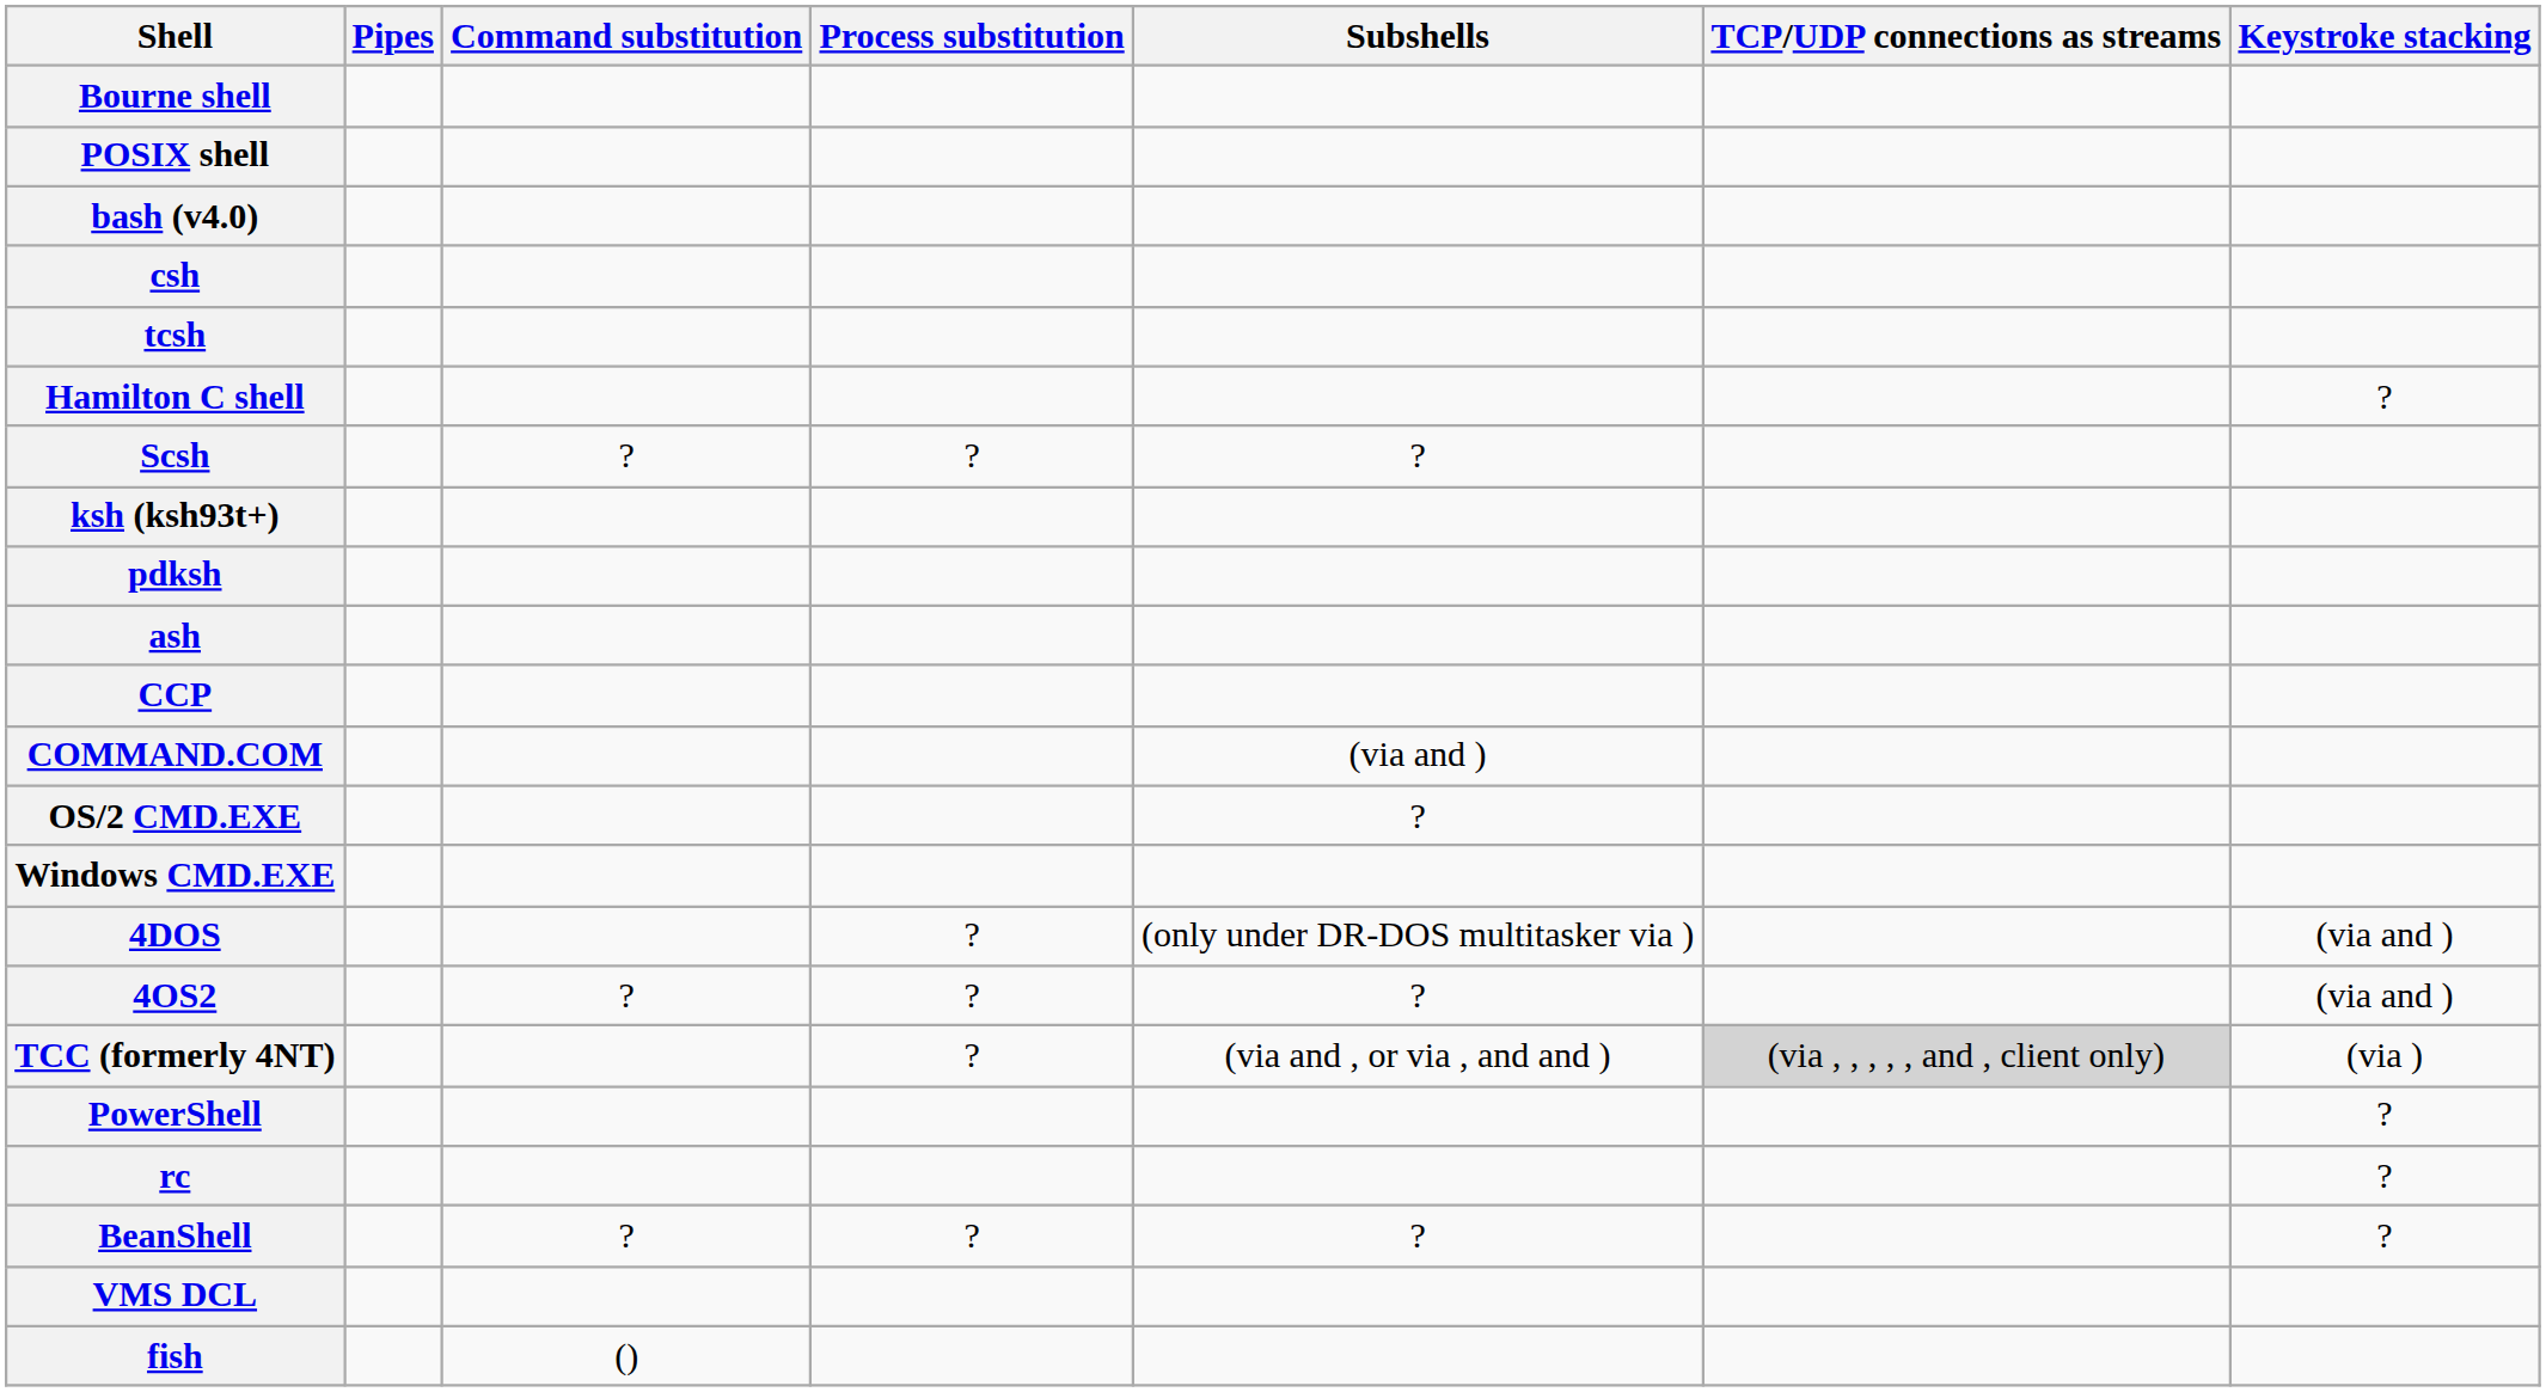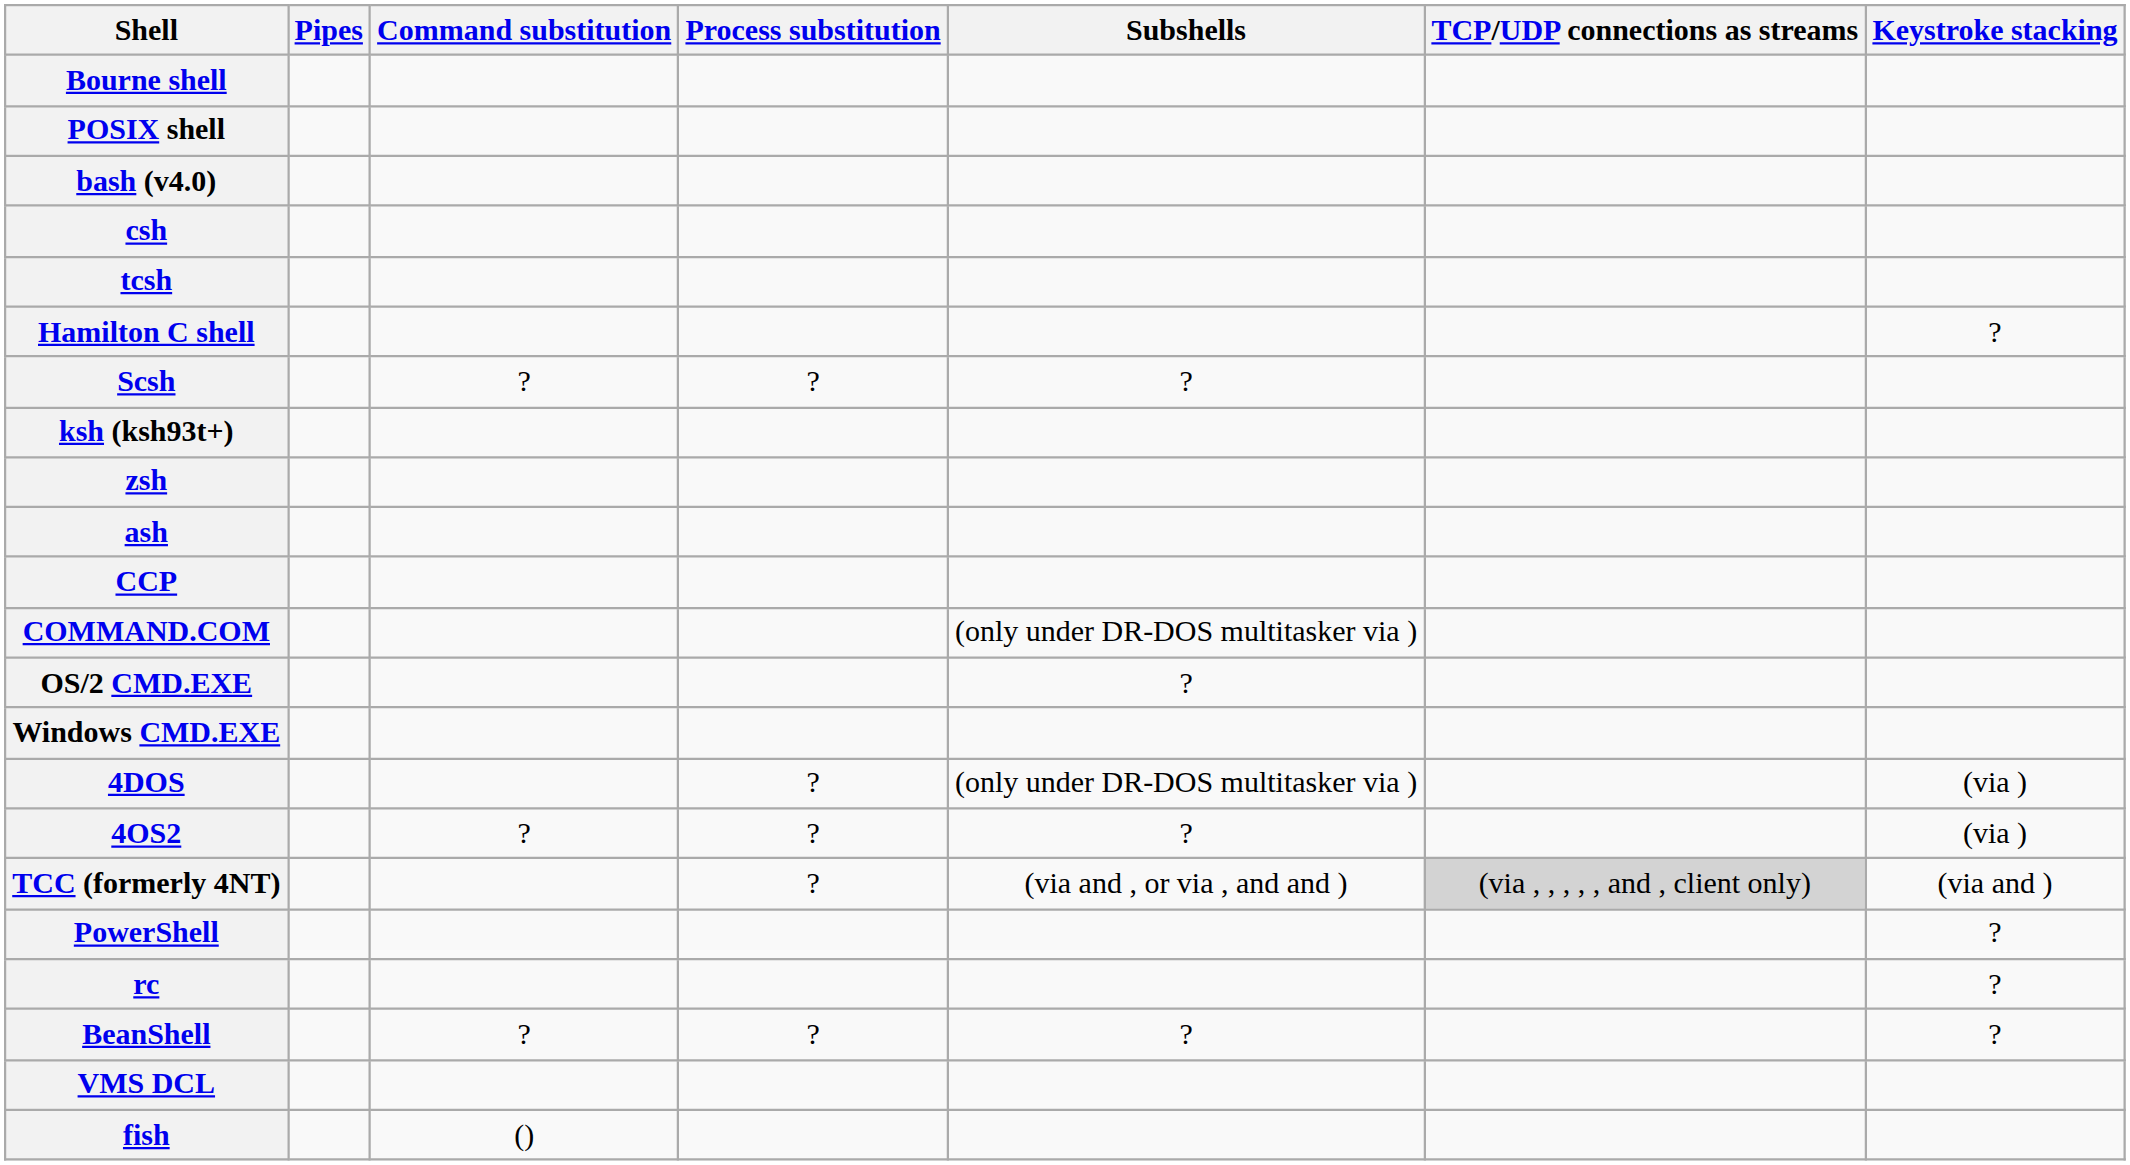- row: pdksh
+ row: zsh
COMMAND.COM | Subshells: (via and ) -> (only under DR-DOS multitasker via )
4DOS | Keystroke stacking: (via and ) -> (via )
4OS2 | Keystroke stacking: (via and ) -> (via )
TCC (formerly 4NT) | Keystroke stacking: (via ) -> (via and )
